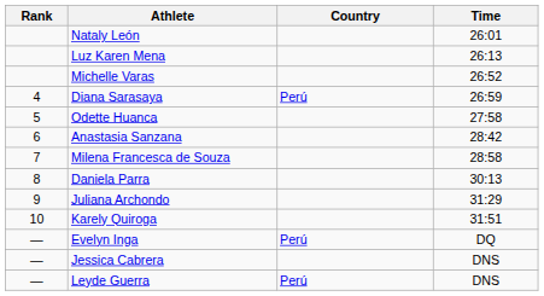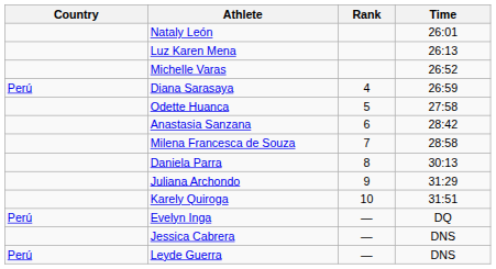columns swapped: Rank <-> Country
